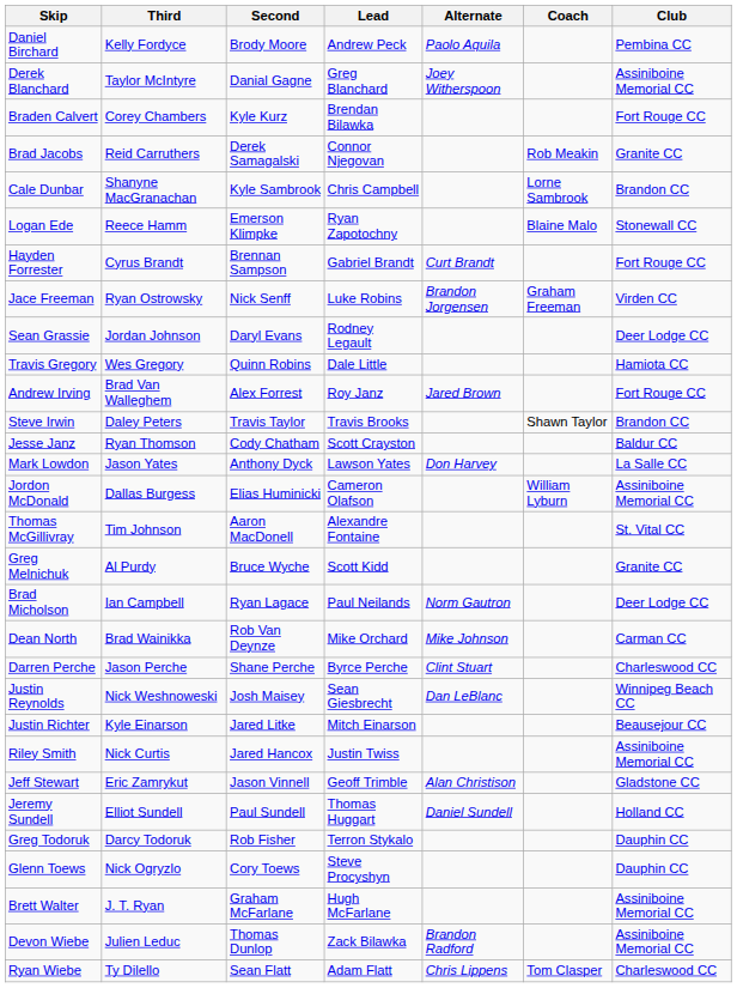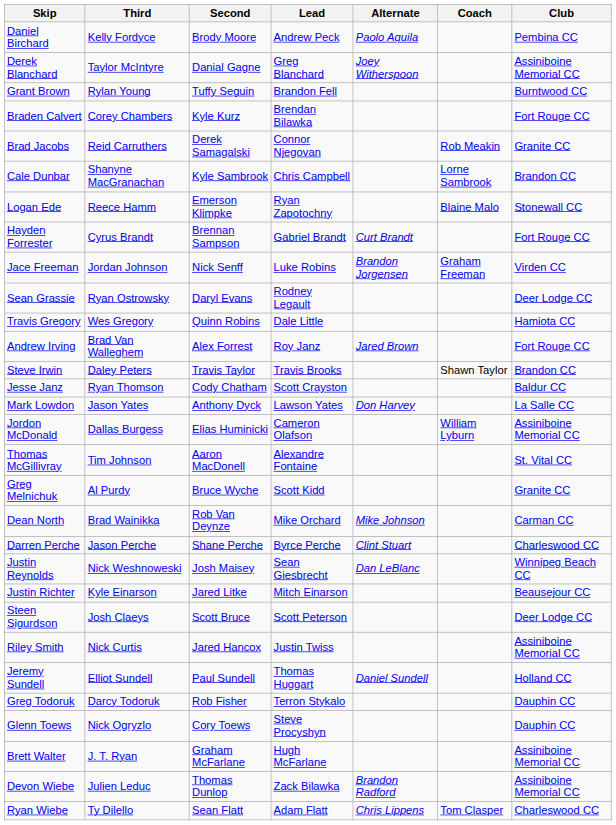+ row: Grant Brown | Rylan Young | Tuffy Seguin | Brandon Fell | Burntwood CC
Jace Freeman | Third: Ryan Ostrowsky -> Jordan Johnson
Sean Grassie | Third: Jordan Johnson -> Ryan Ostrowsky
- row: Brad Micholson | Ian Campbell | Ryan Lagace | Paul Neilands | Norm Gautron | Deer Lodge CC
+ row: Steen Sigurdson | Josh Claeys | Scott Bruce | Scott Peterson | Deer Lodge CC
- row: Jeff Stewart | Eric Zamrykut | Jason Vinnell | Geoff Trimble | Alan Christison | Gladstone CC
